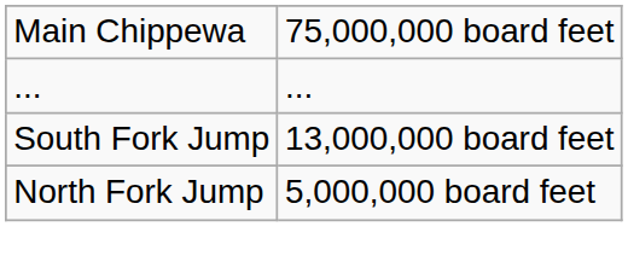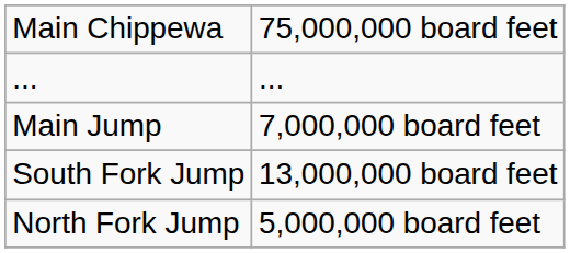+ row: Main Jump | 7,000,000 board feet
